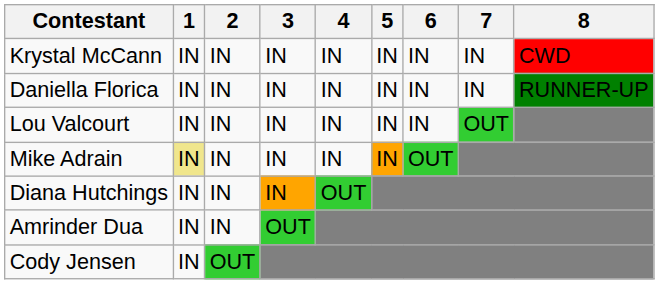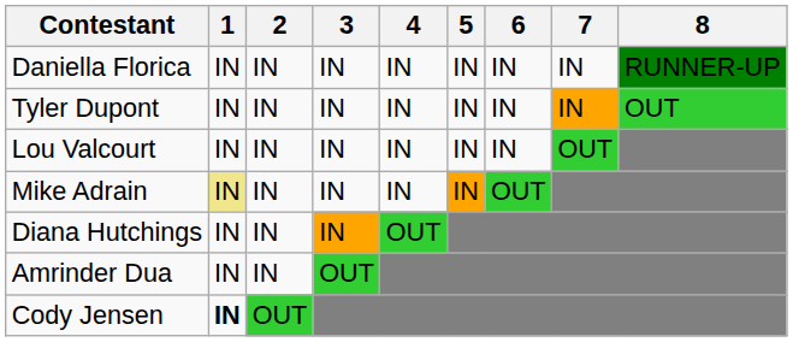- row: Krystal McCann | IN | IN | IN | IN | IN | IN | IN | CWD
+ row: Tyler Dupont | IN | IN | IN | IN | IN | IN | IN | OUT
Cody Jensen | 1: normal -> bold
